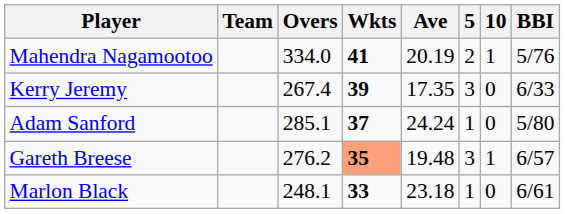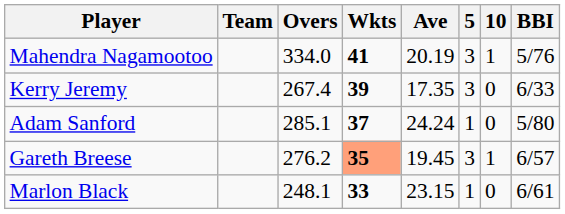Mahendra Nagamootoo | 5: 2 -> 3
Gareth Breese | Ave: 19.48 -> 19.45
Marlon Black | Ave: 23.18 -> 23.15
